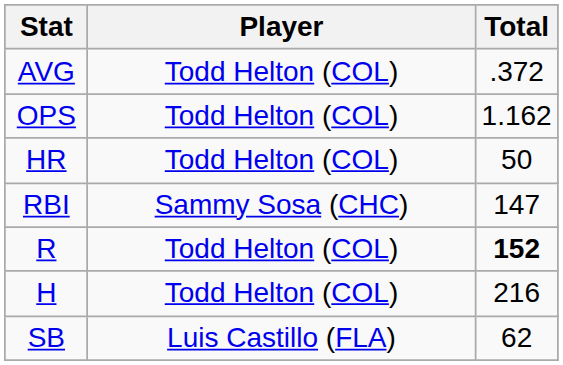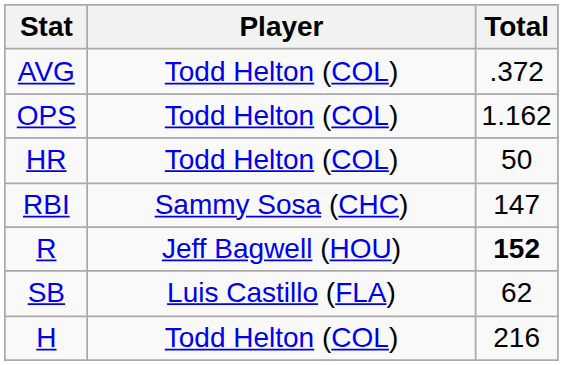R | Player: Todd Helton (COL) -> Jeff Bagwell (HOU)
rows swapped: H <-> SB
